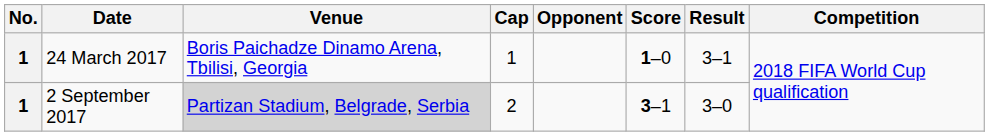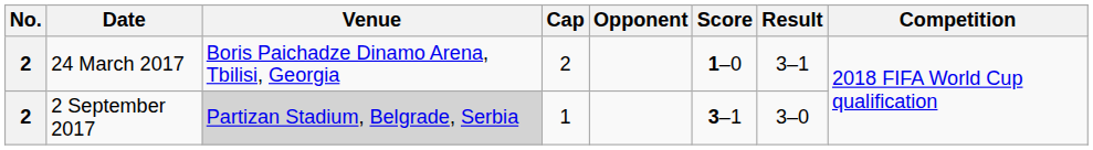24 March 2017 | No.: 1 -> 2
24 March 2017 | Cap: 1 -> 2
2 September 2017 | No.: 1 -> 2
2 September 2017 | Cap: 2 -> 1
